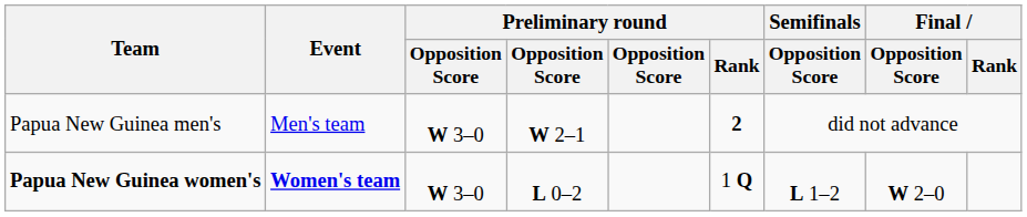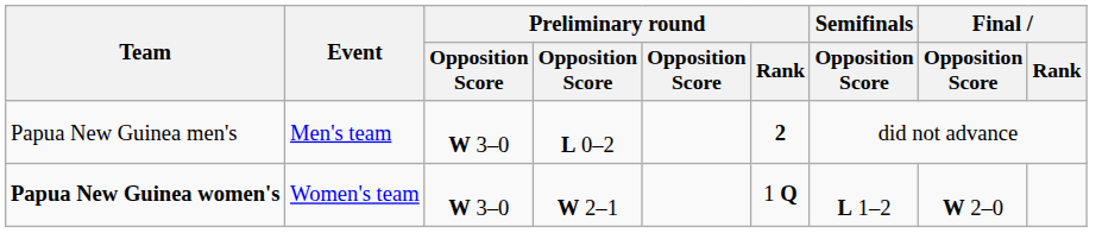Papua New Guinea men's | column 4: W 2–1 -> L 0–2
Papua New Guinea women's | Event: bold -> normal
Papua New Guinea women's | column 4: L 0–2 -> W 2–1
